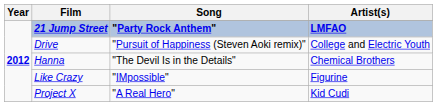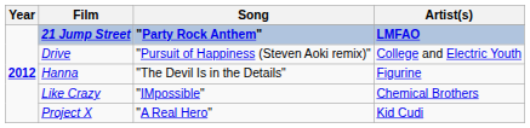Hanna | Artist(s): Chemical Brothers -> Figurine
Like Crazy | Artist(s): Figurine -> Chemical Brothers
